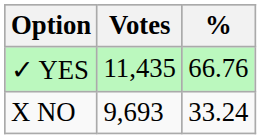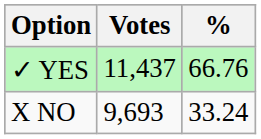✓ YES | Votes: 11,435 -> 11,437
